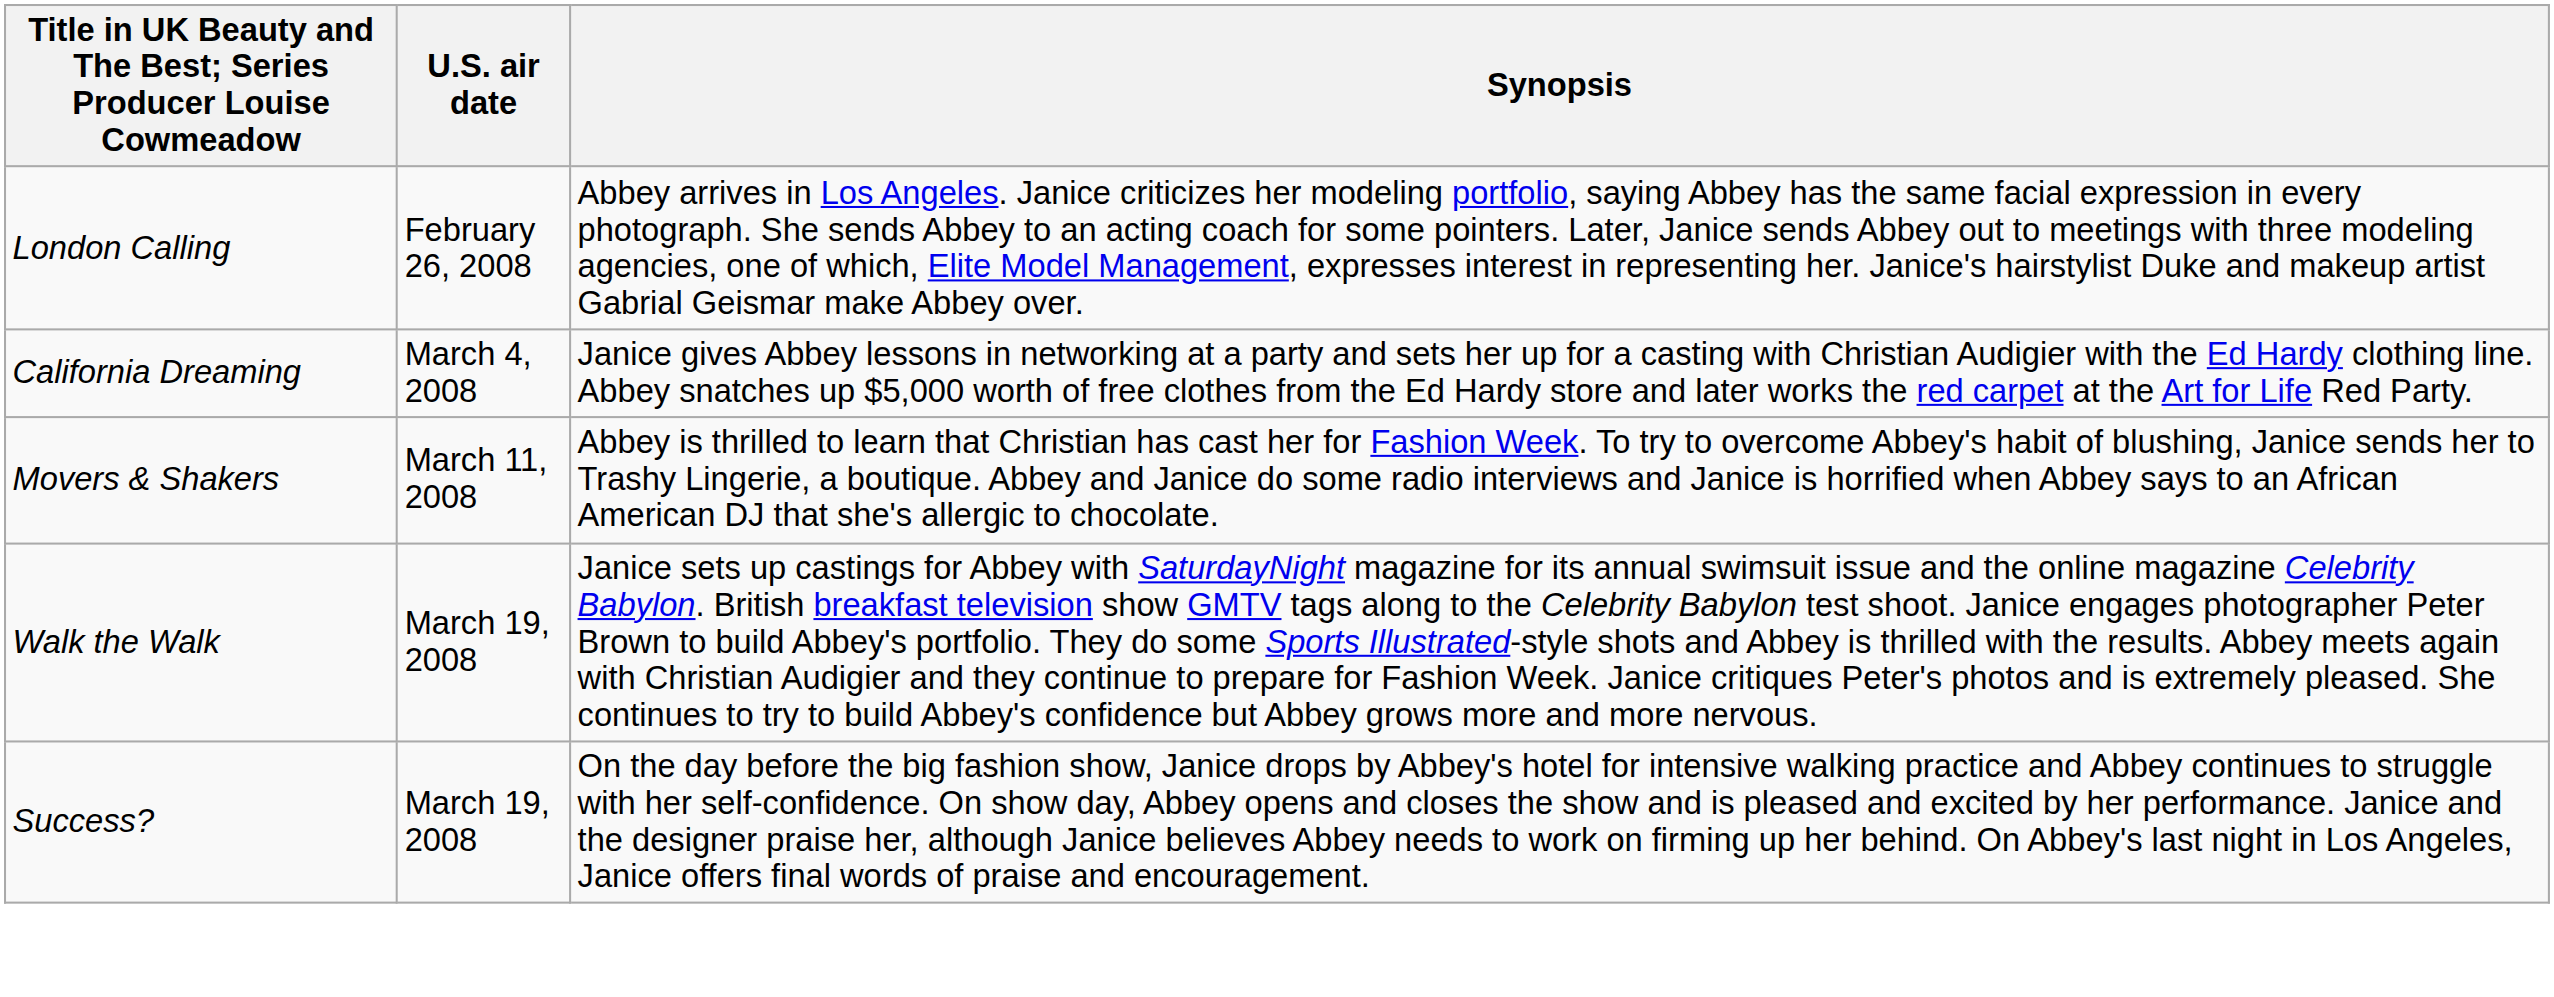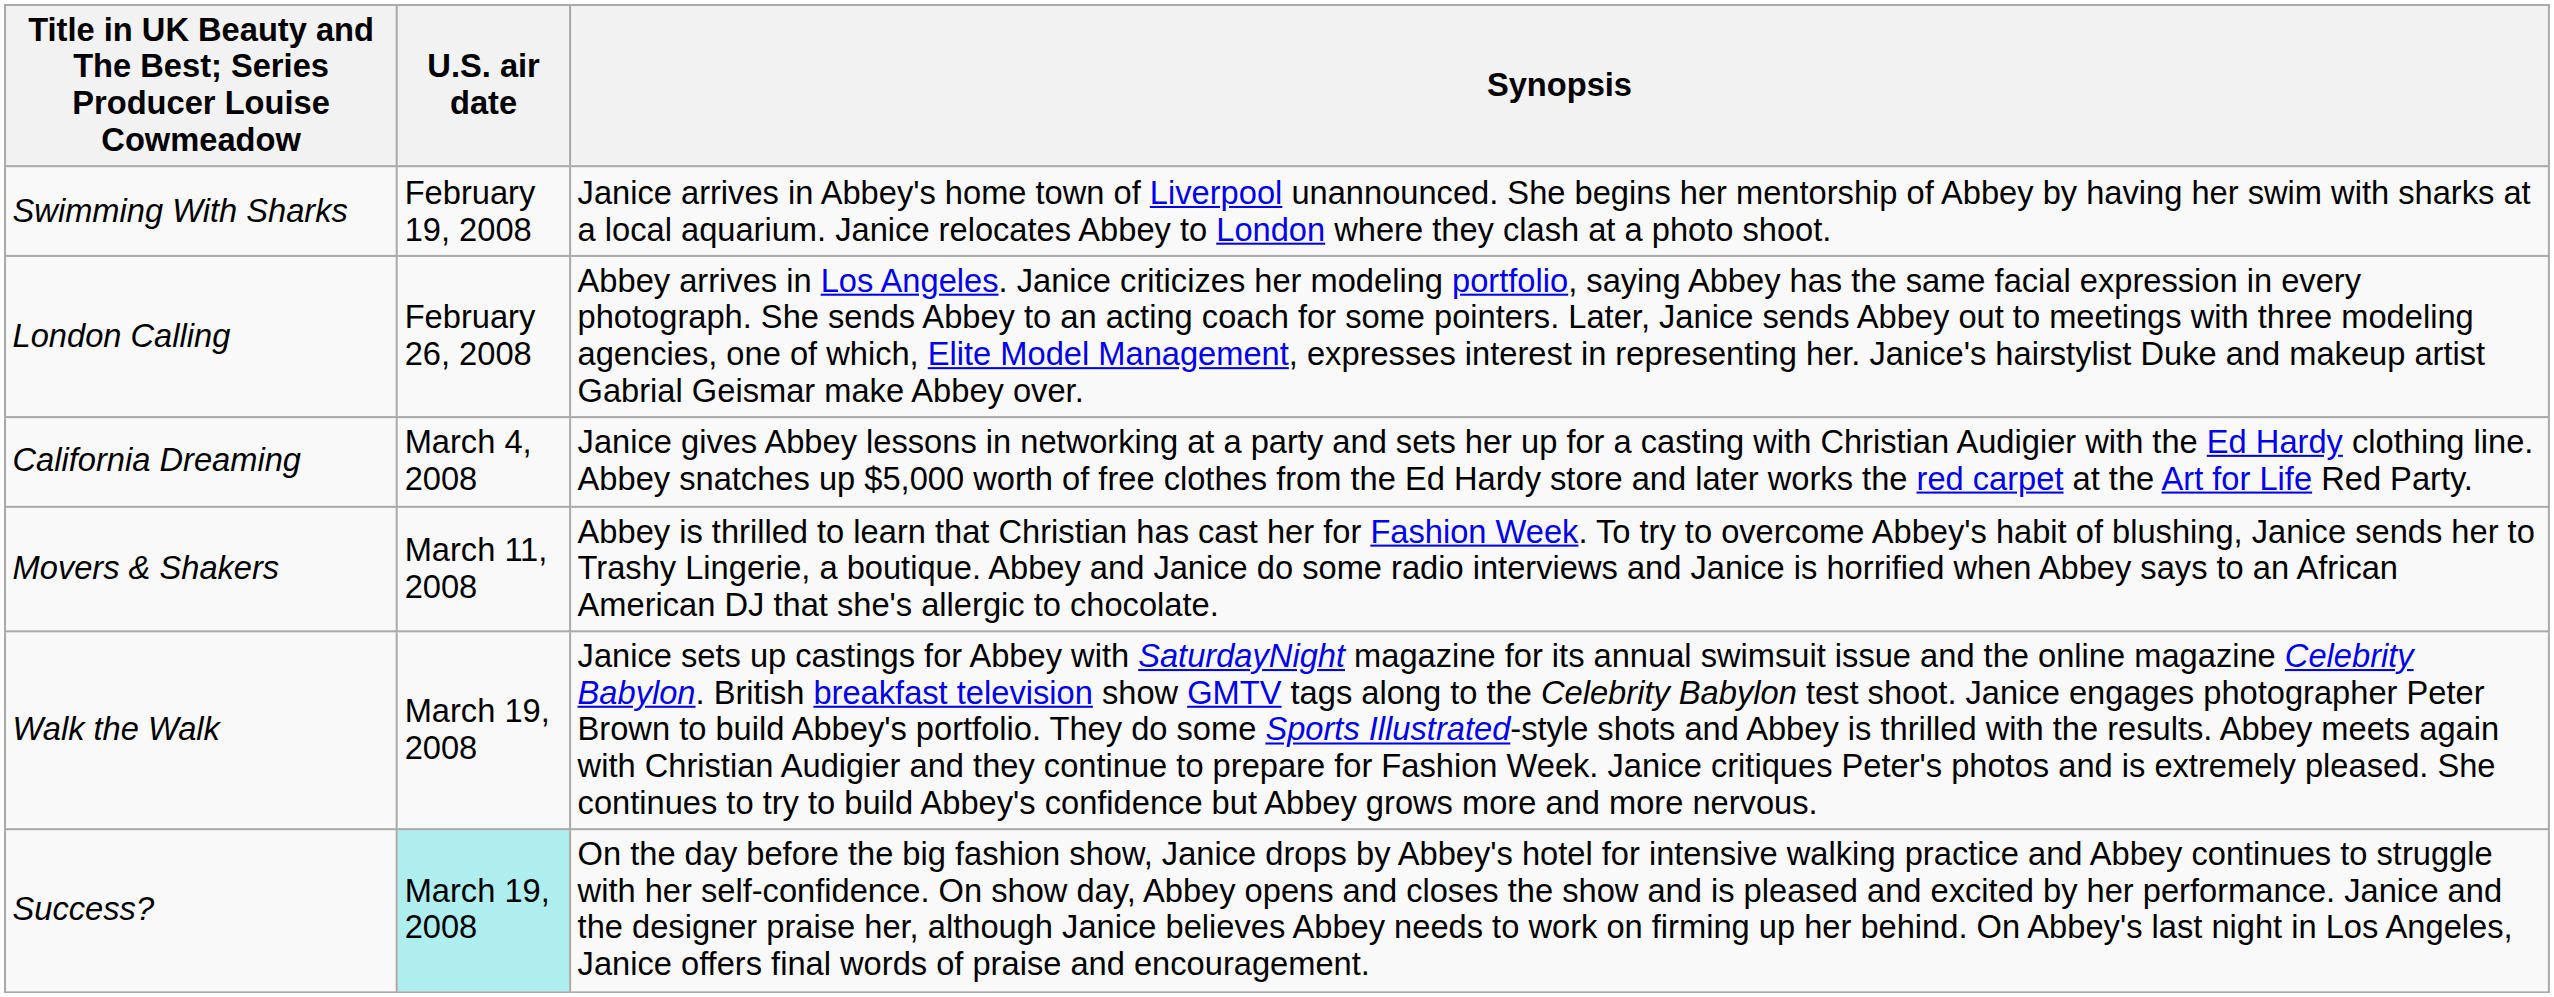+ row: Swimming With Sharks | February 19, 2008 | Janice arrives in Abbey's home town of Liverpool unannounced. She begins her mentorship of Abbey by having her swim with sharks at a local aquarium. Janice relocates Abbey to London where they clash at a photo shoot.
Success? | U.S. air date: no background -> paleturquoise background
